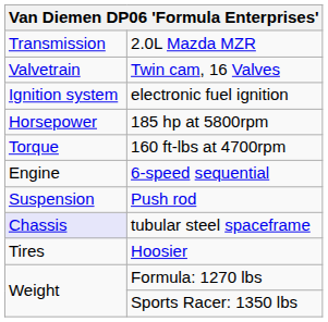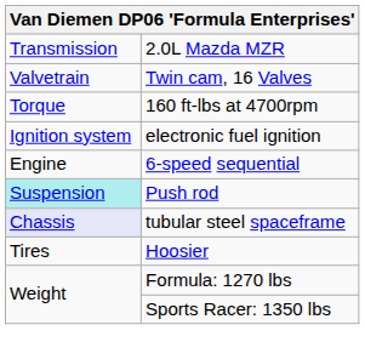rows swapped: 160 ft-lbs at 4700rpm <-> electronic fuel ignition
- row: Horsepower | 185 hp at 5800rpm
Push rod | column 1: no background -> paleturquoise background
